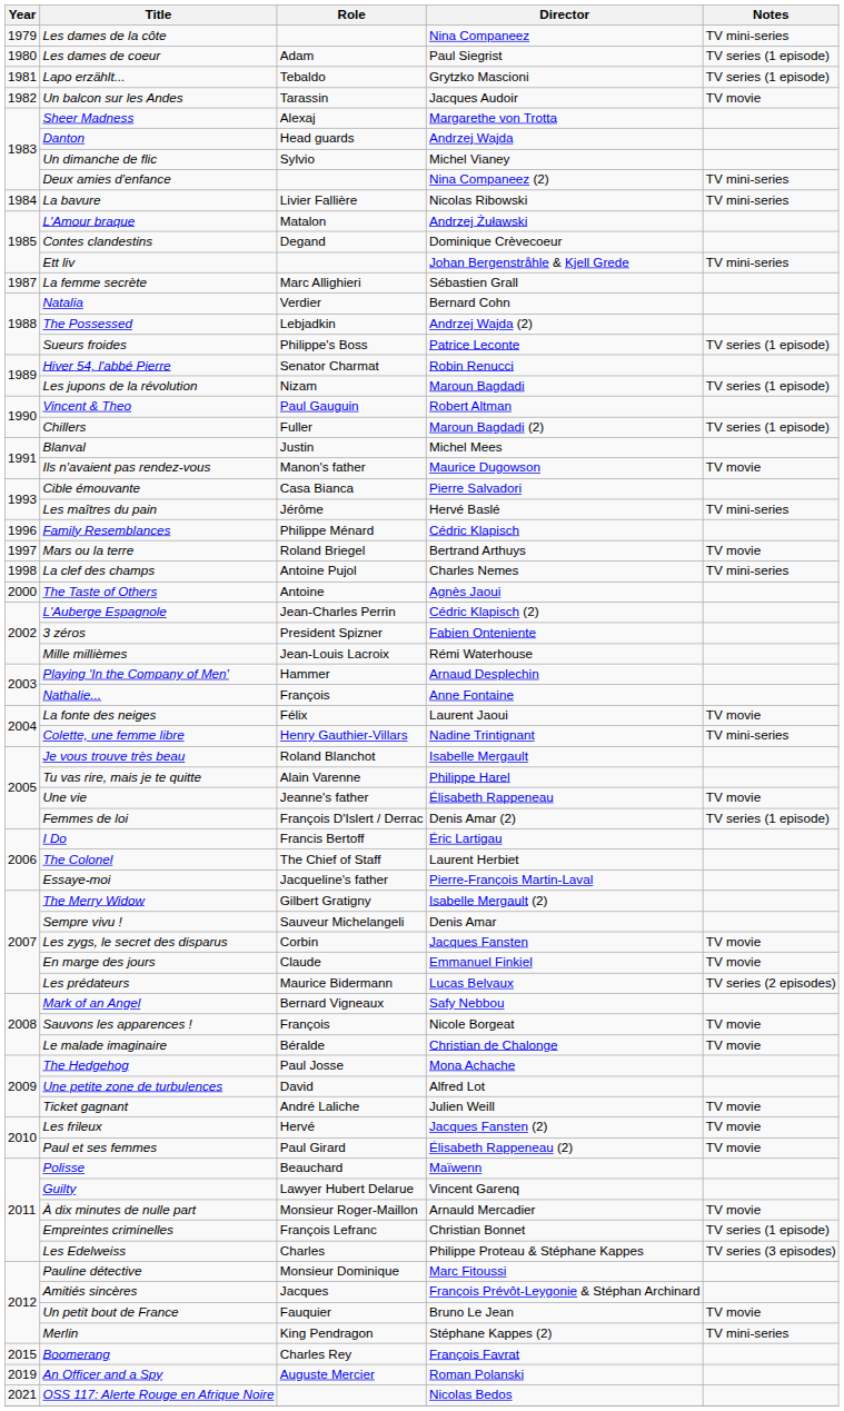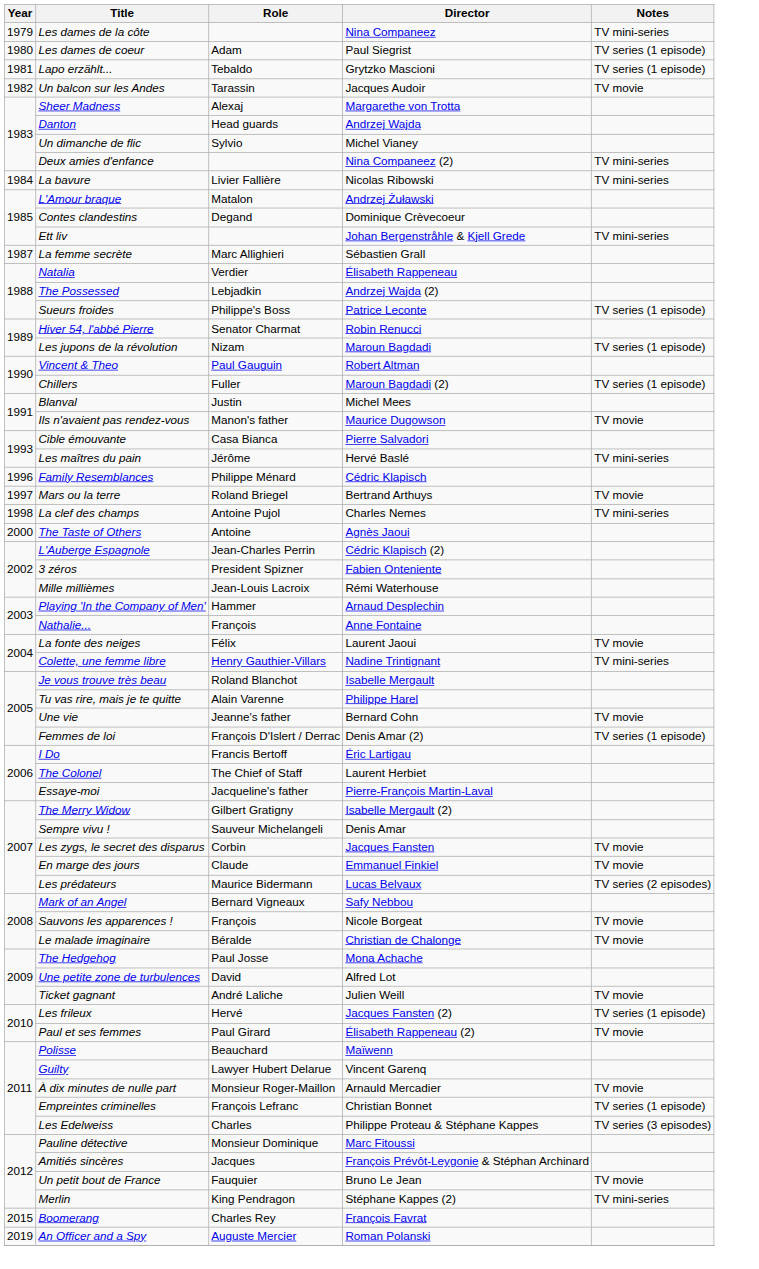Natalia | Director: Bernard Cohn -> Élisabeth Rappeneau
Une vie | Director: Élisabeth Rappeneau -> Bernard Cohn
Les frileux | Notes: TV movie -> TV series (1 episode)
- row: 2021 | OSS 117: Alerte Rouge en Afrique Noire | Nicolas Bedos
